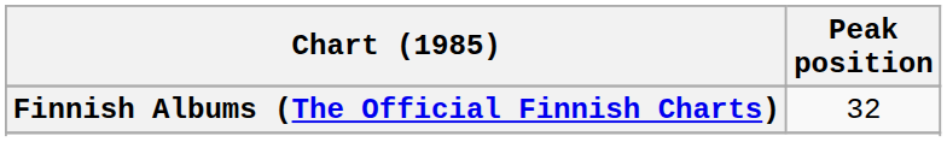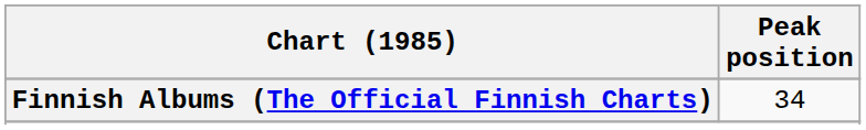Finnish Albums (The Official Finnish Charts) | Peak position: 32 -> 34
